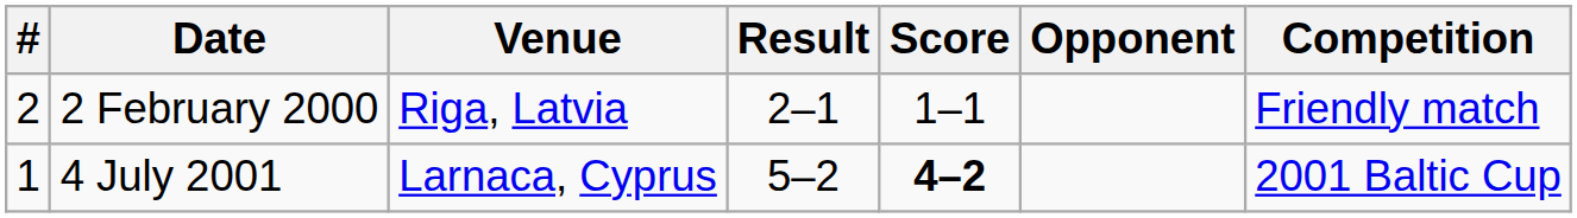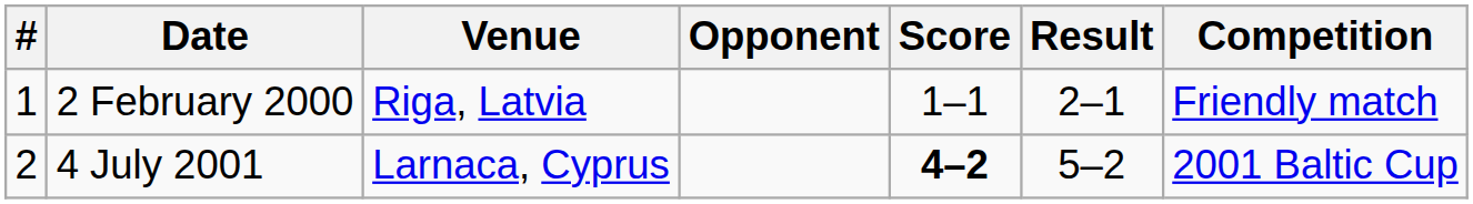columns swapped: Opponent <-> Result
2 February 2000 | #: 2 -> 1
4 July 2001 | #: 1 -> 2
